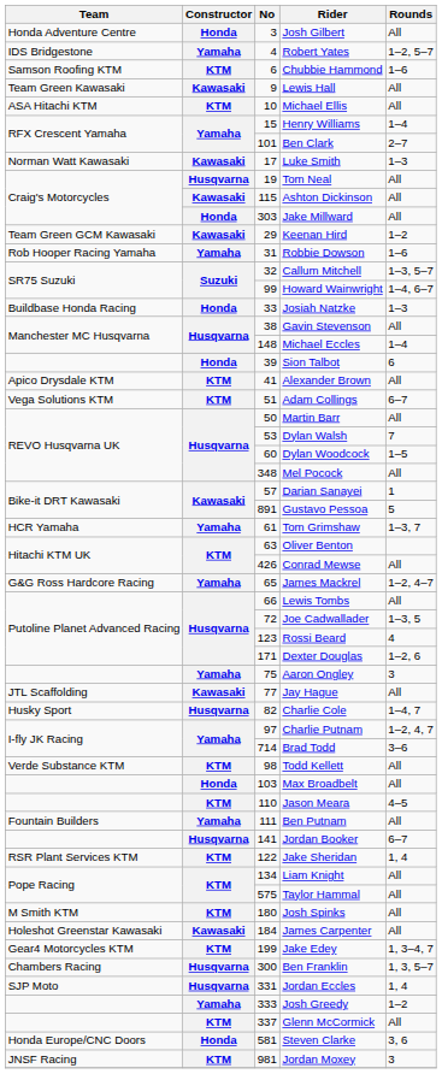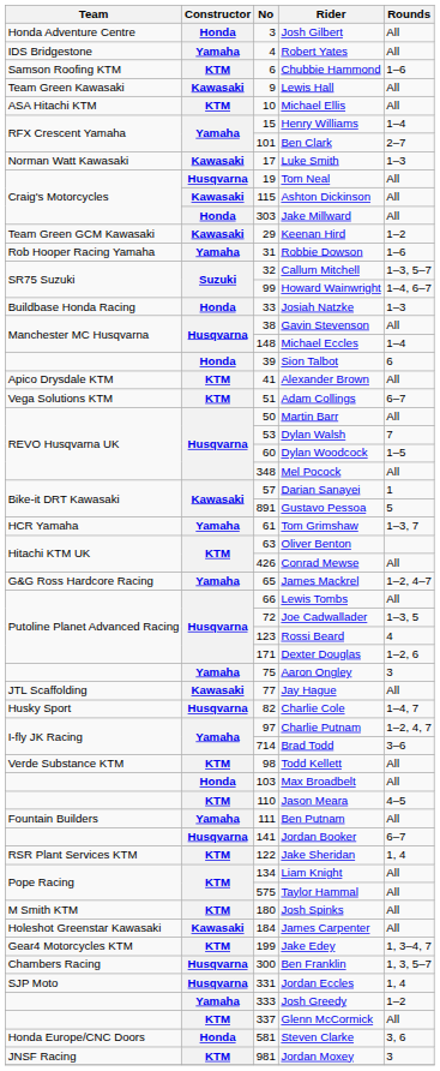Robert Yates | Rounds: 1–2, 5–7 -> All
